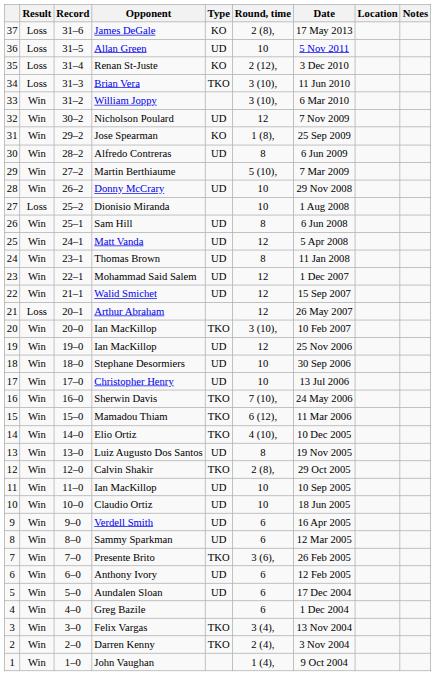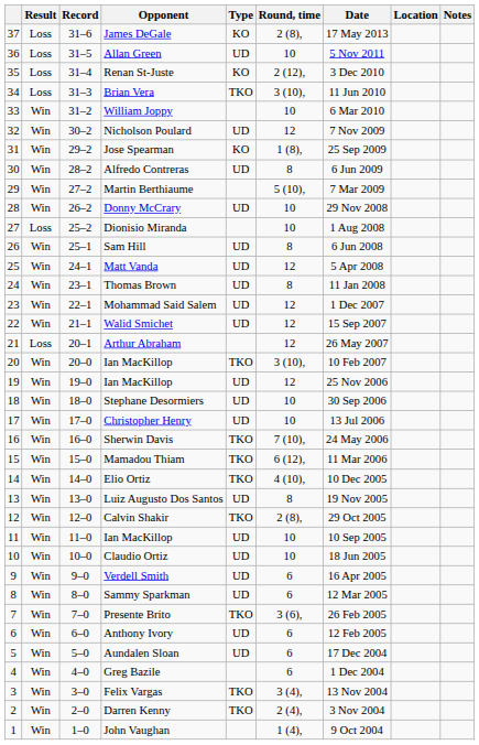William Joppy | Round, time: 3 (10), -> 10
